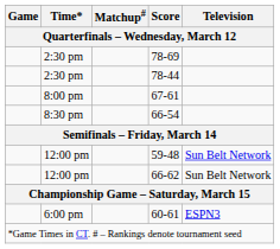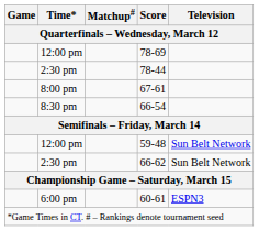78-69 | Time*: 2:30 pm -> 12:00 pm
66-62 | Time*: 12:00 pm -> 2:30 pm
